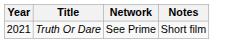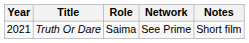+ column: Role | Saima
